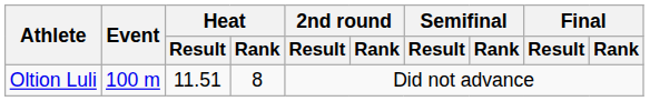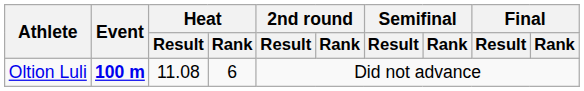Oltion Luli | Event: normal -> bold
Oltion Luli | Heat / Result: 11.51 -> 11.08
Oltion Luli | Heat / Rank: 8 -> 6
